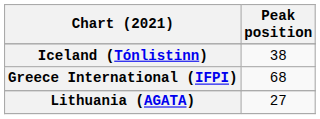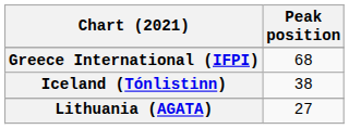rows swapped: Greece International (IFPI) <-> Iceland (Tónlistinn)
